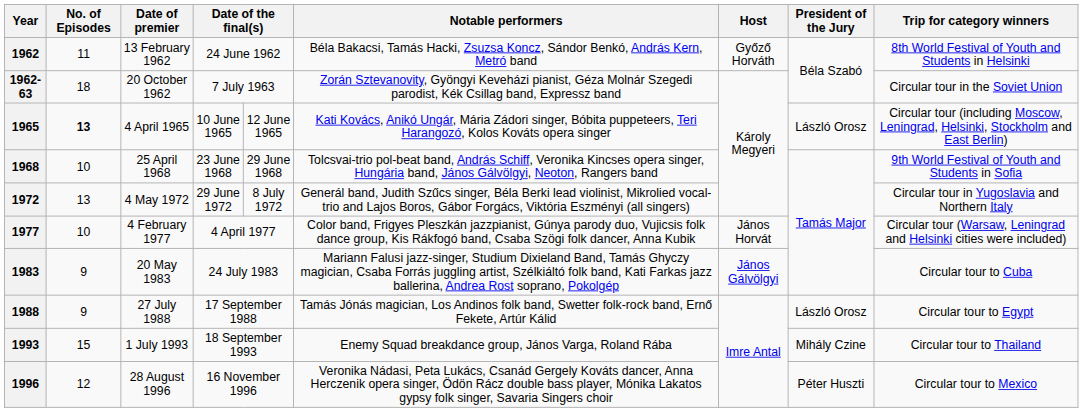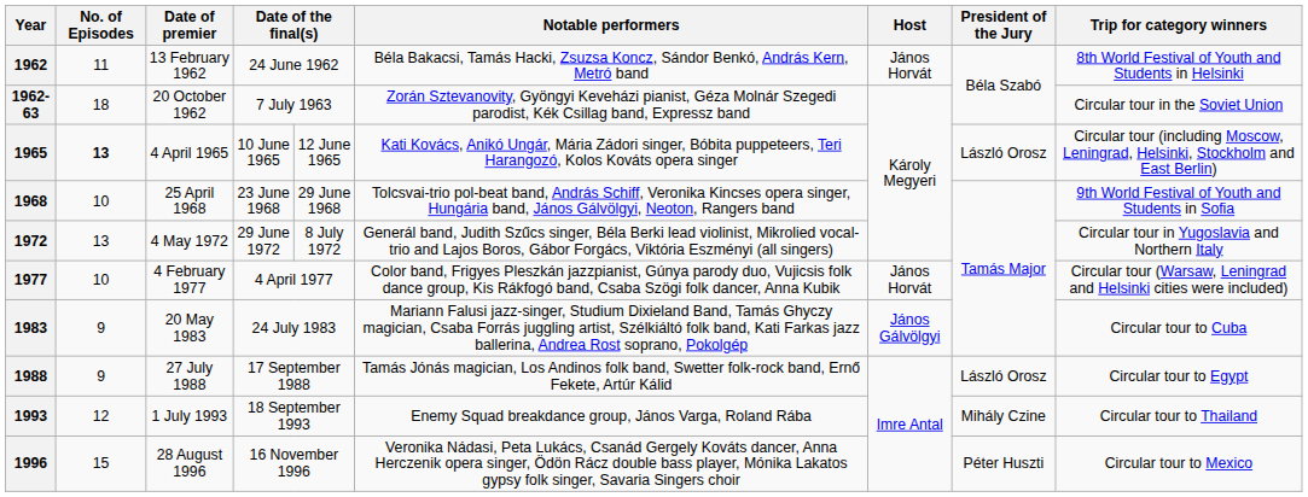1962 | Host: Győző Horváth -> János Horvát
1993 | No. of Episodes: 15 -> 12
1996 | No. of Episodes: 12 -> 15
